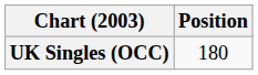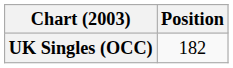UK Singles (OCC) | Position: 180 -> 182
